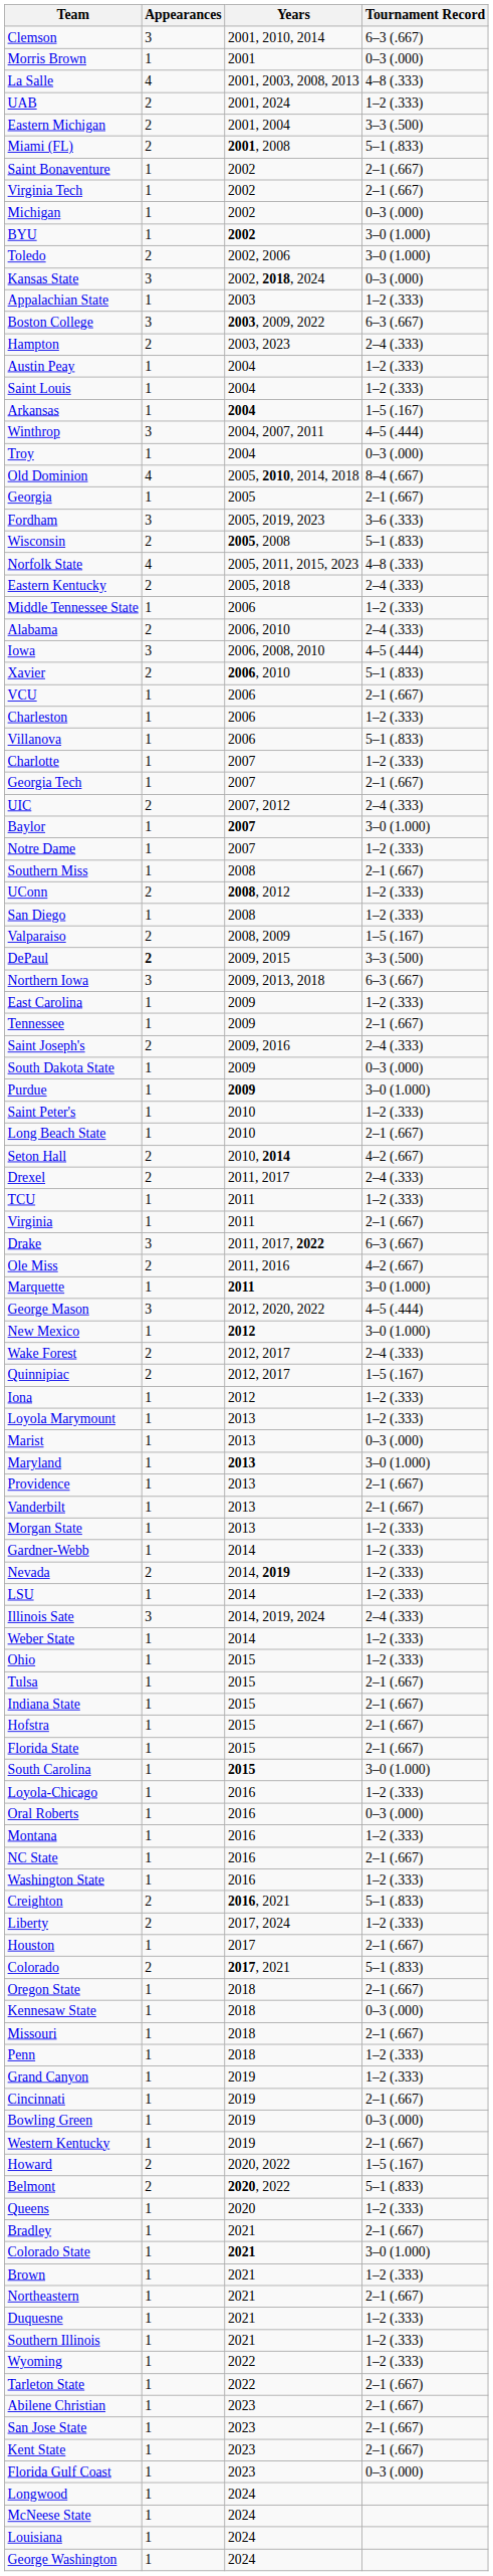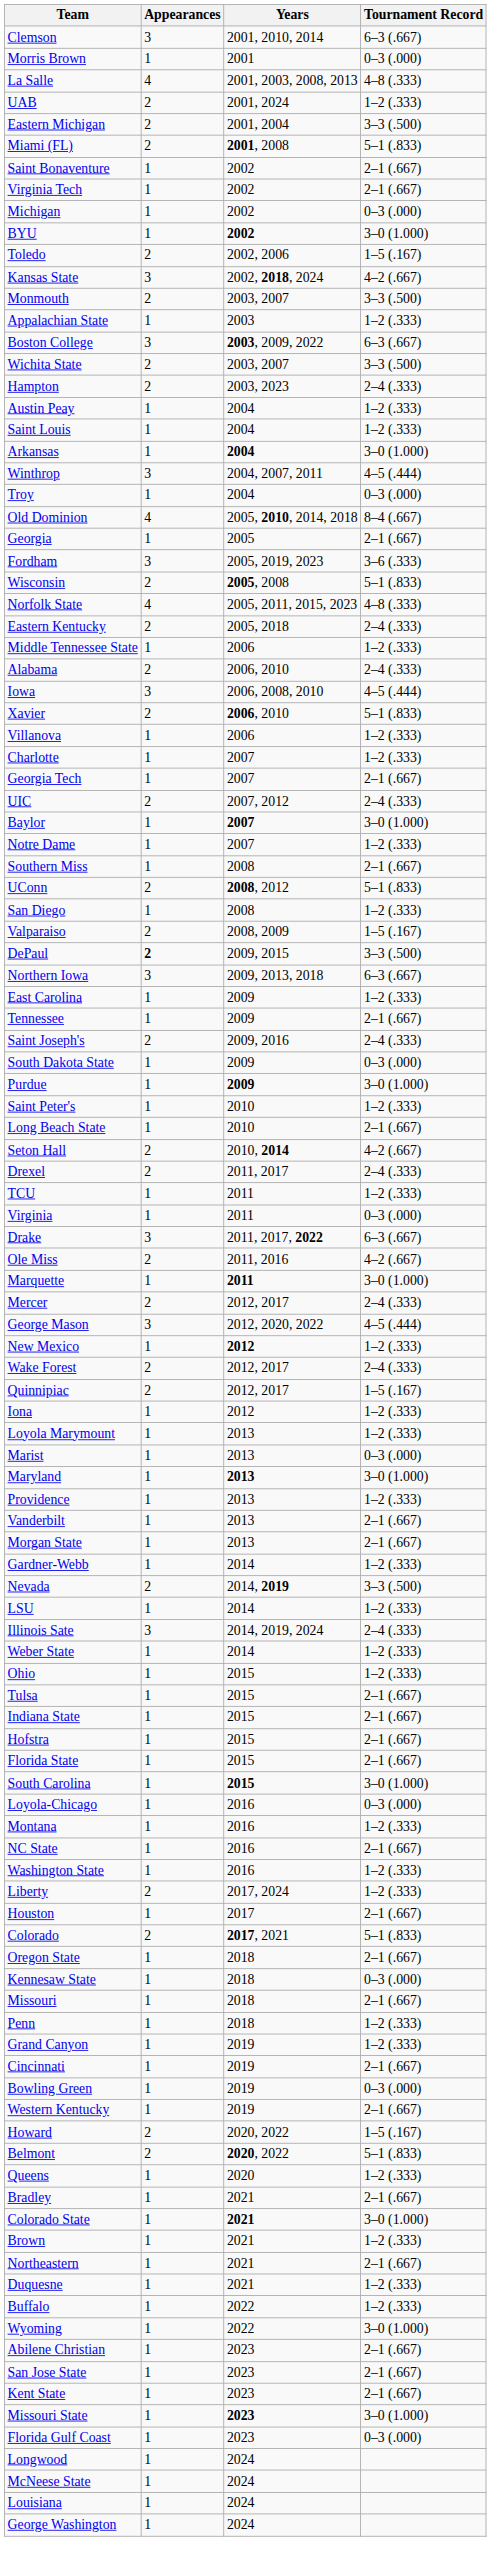Toledo | Tournament Record: 3–0 (1.000) -> 1–5 (.167)
Kansas State | Tournament Record: 0–3 (.000) -> 4–2 (.667)
+ row: Monmouth | 2 | 2003, 2007 | 3–3 (.500)
+ row: Wichita State | 2 | 2003, 2007 | 3–3 (.500)
Arkansas | Tournament Record: 1–5 (.167) -> 3–0 (1.000)
- row: VCU | 1 | 2006 | 2–1 (.667)
- row: Charleston | 1 | 2006 | 1–2 (.333)
Villanova | Tournament Record: 5–1 (.833) -> 1–2 (.333)
UConn | Tournament Record: 1–2 (.333) -> 5–1 (.833)
Virginia | Tournament Record: 2–1 (.667) -> 0–3 (.000)
+ row: Mercer | 2 | 2012, 2017 | 2–4 (.333)
New Mexico | Tournament Record: 3–0 (1.000) -> 1–2 (.333)
Providence | Tournament Record: 2–1 (.667) -> 1–2 (.333)
Morgan State | Tournament Record: 1–2 (.333) -> 2–1 (.667)
Nevada | Tournament Record: 1–2 (.333) -> 3–3 (.500)
Loyola-Chicago | Tournament Record: 1–2 (.333) -> 0–3 (.000)
- row: Oral Roberts | 1 | 2016 | 0–3 (.000)
- row: Creighton | 2 | 2016, 2021 | 5–1 (.833)
- row: Southern Illinois | 1 | 2021 | 1–2 (.333)
+ row: Buffalo | 1 | 2022 | 1–2 (.333)
Wyoming | Tournament Record: 1–2 (.333) -> 3–0 (1.000)
- row: Tarleton State | 1 | 2022 | 2–1 (.667)
+ row: Missouri State | 1 | 2023 | 3–0 (1.000)
